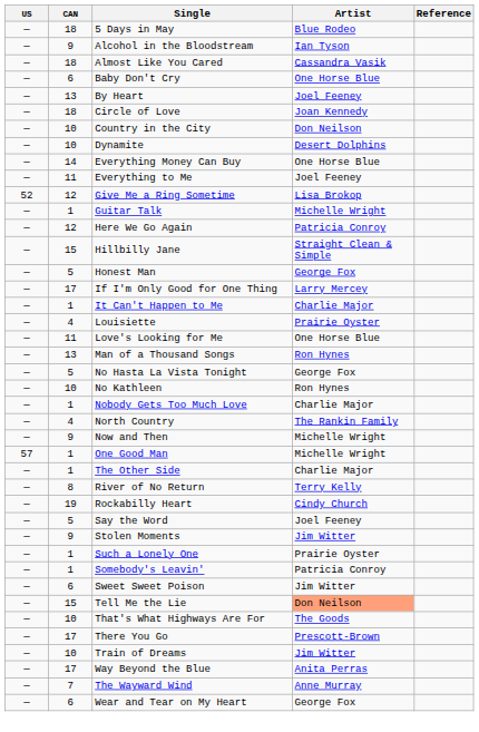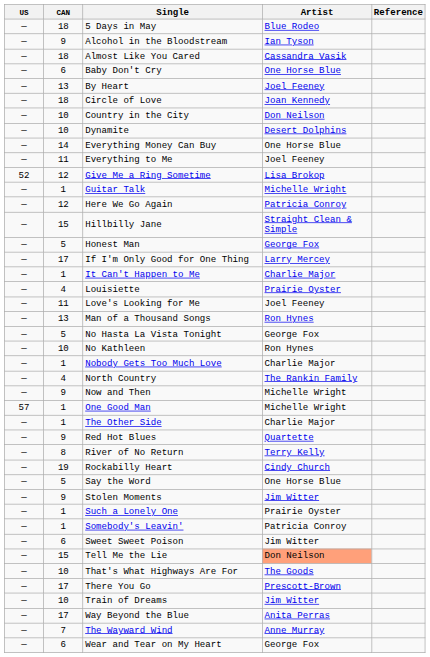Love's Looking for Me | Artist: One Horse Blue -> Joel Feeney
+ row: — | 9 | Red Hot Blues | Quartette
Say the Word | Artist: Joel Feeney -> One Horse Blue
